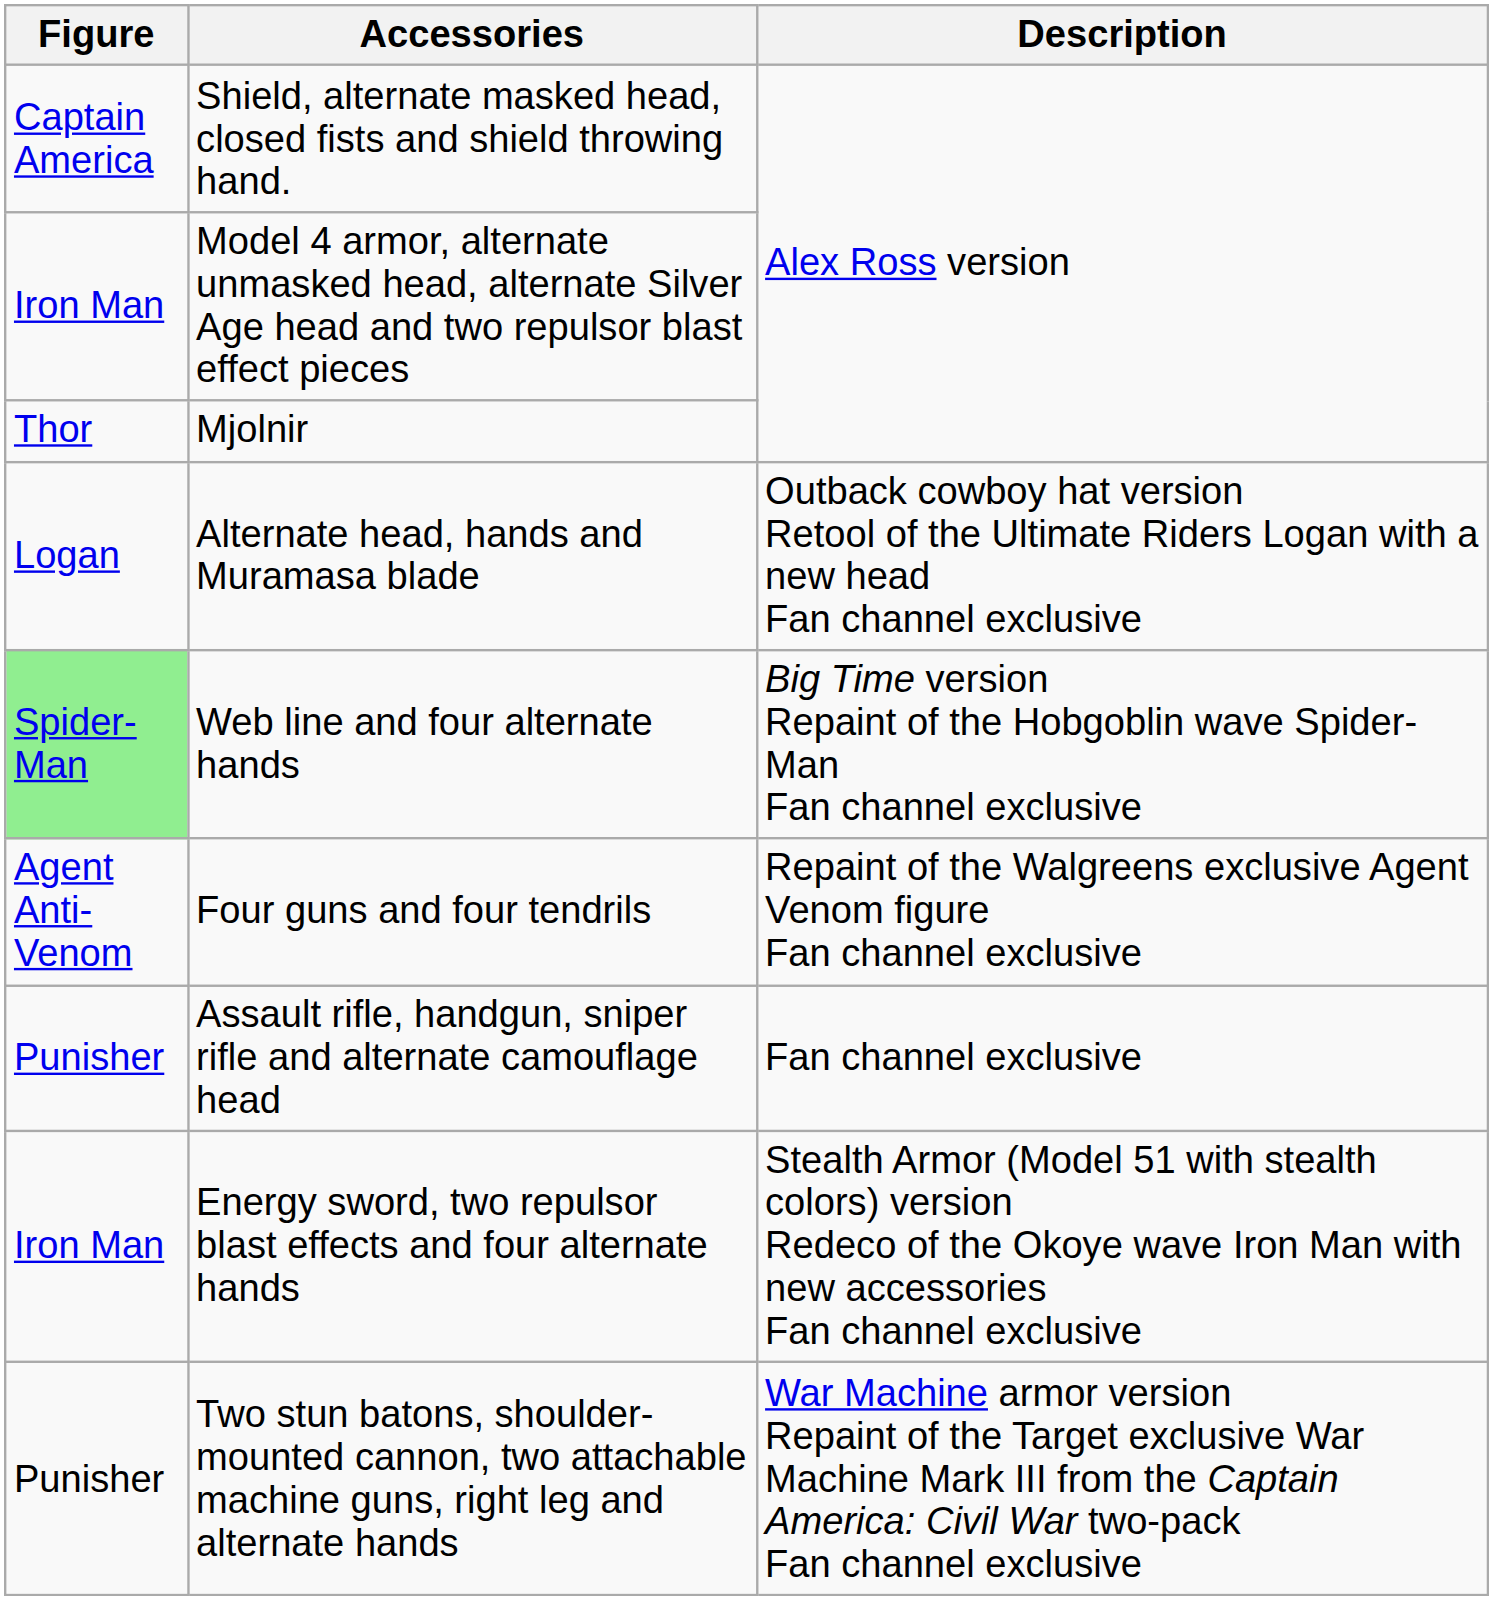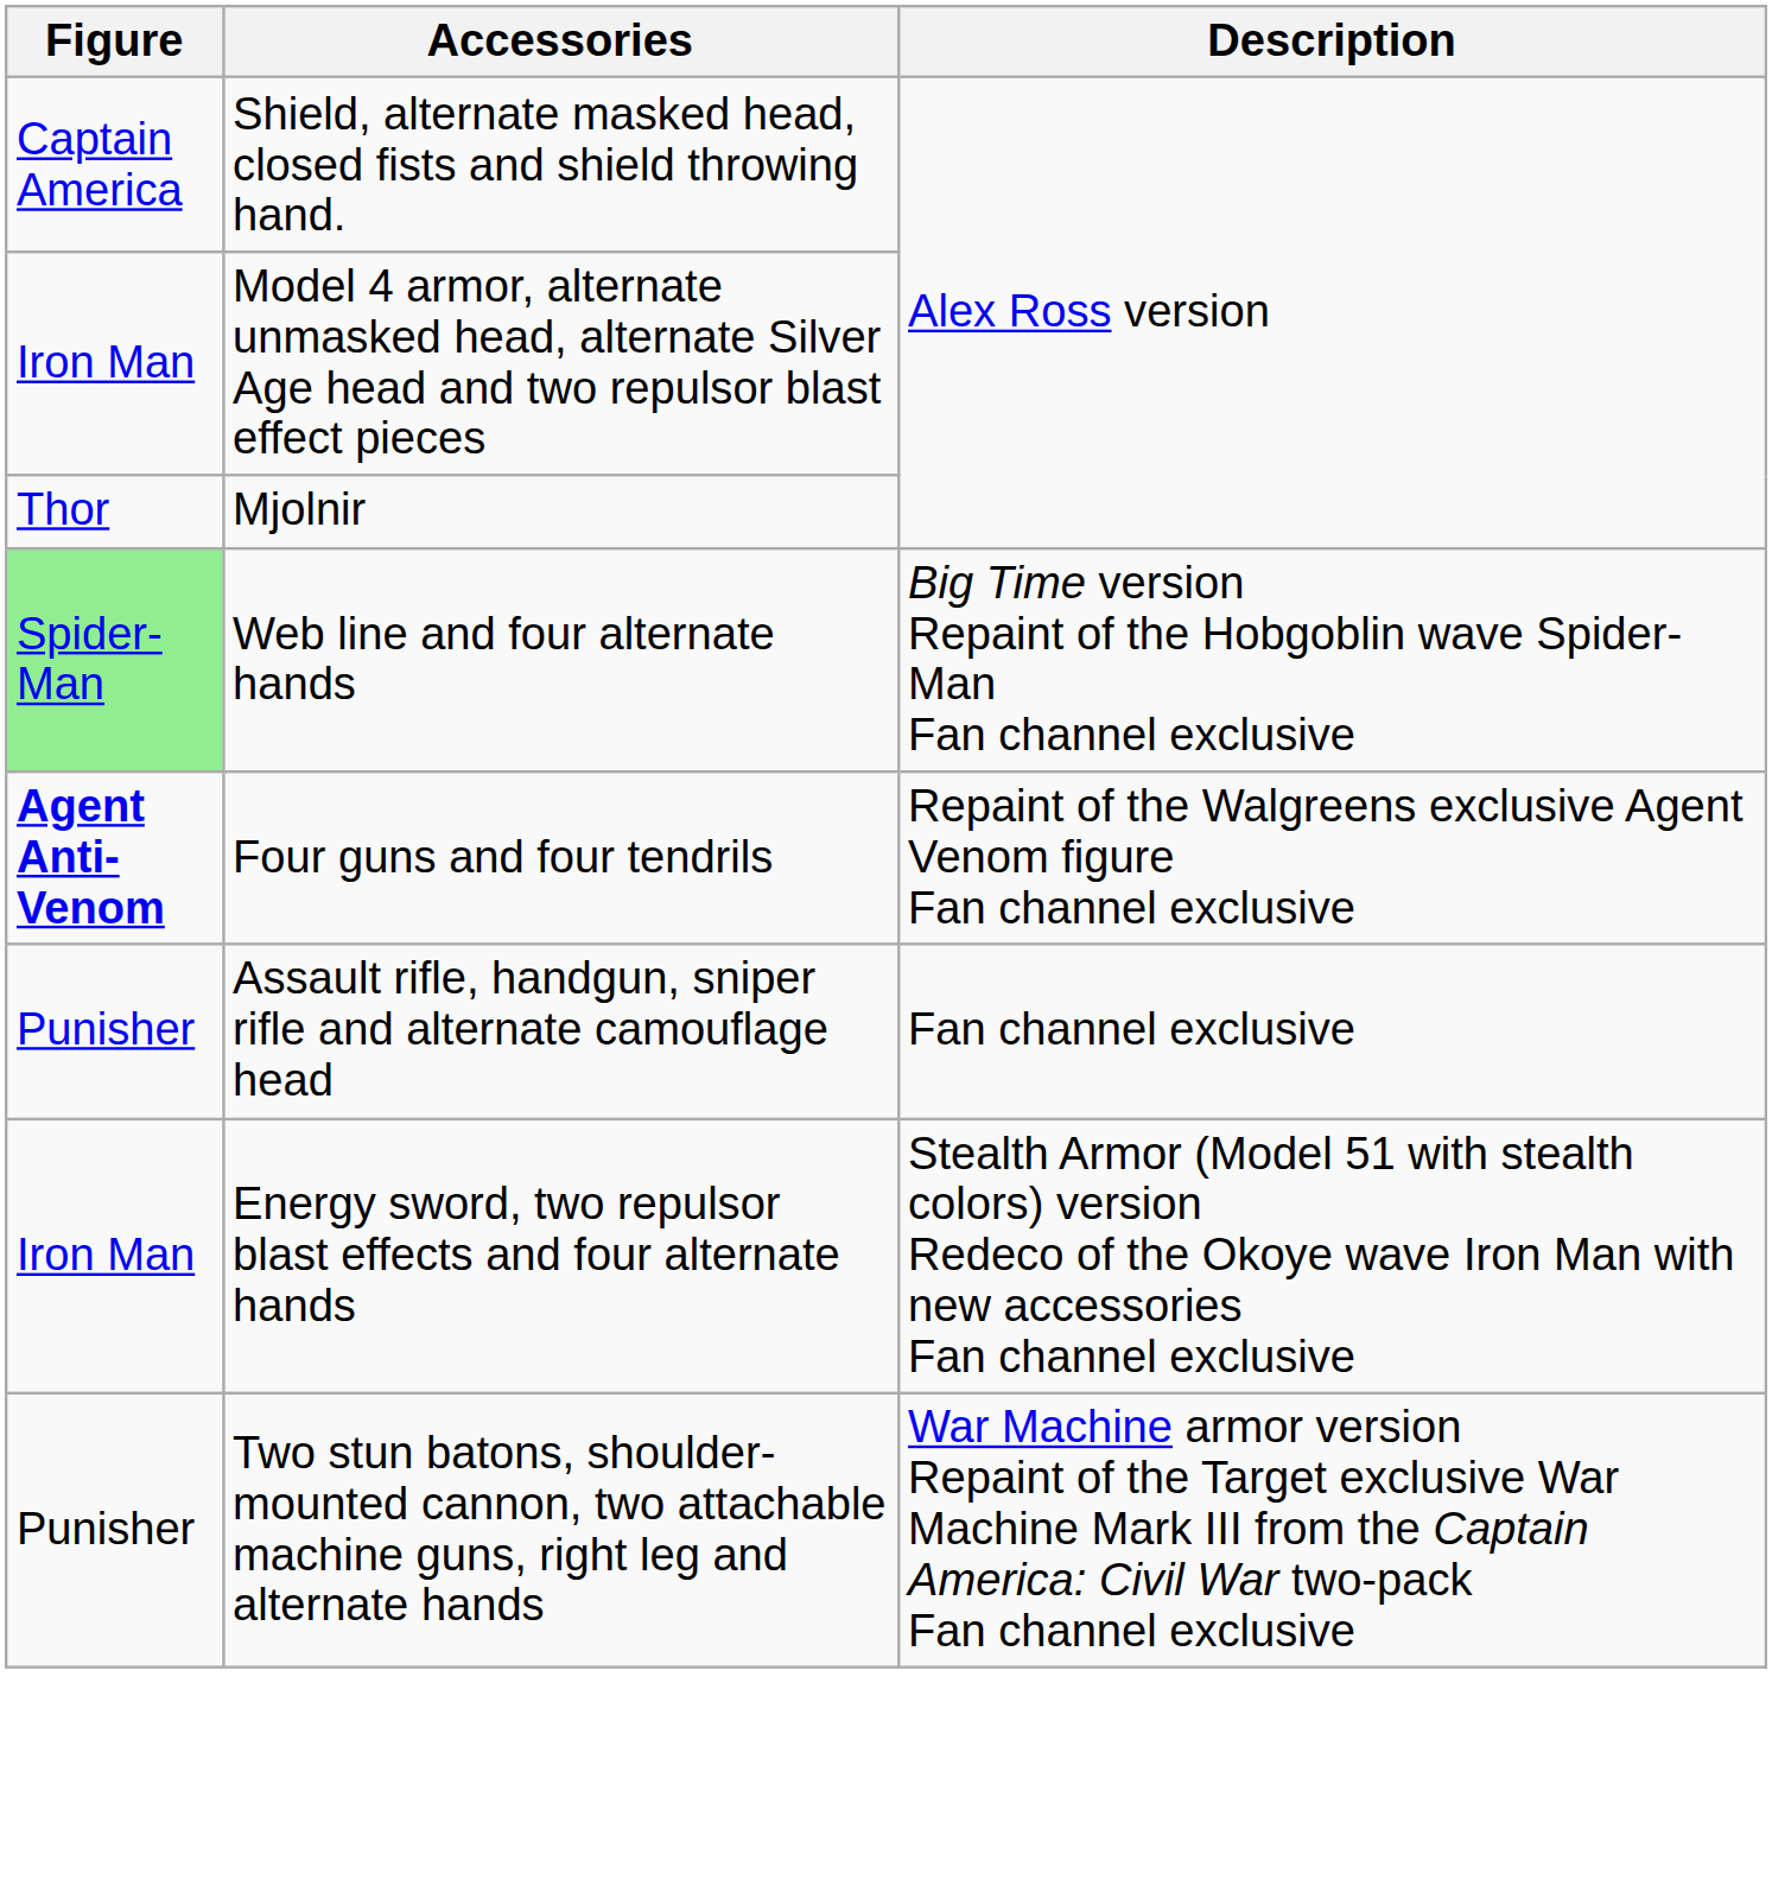- row: Logan | Alternate head, hands and Muramasa blade | Outback cowboy hat version Retool of the Ultimate Riders Logan with a new head Fan channel exclusive
Four guns and four tendrils | Figure: normal -> bold
